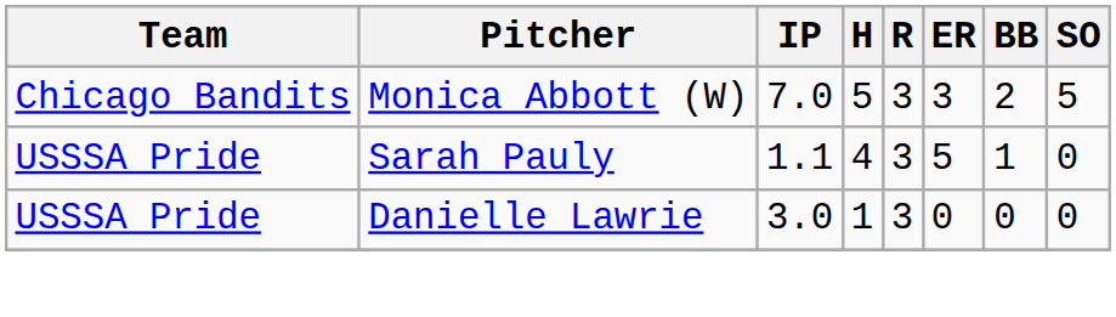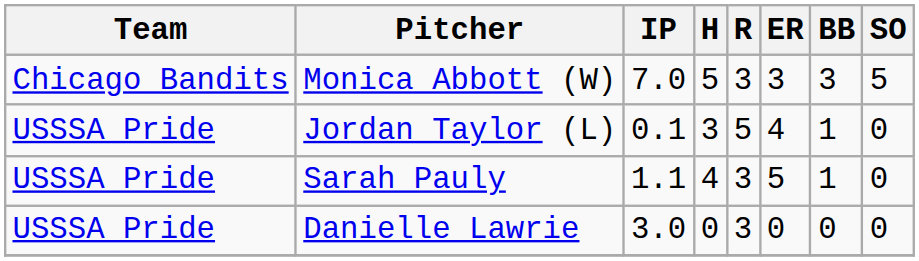Monica Abbott (W) | BB: 2 -> 3
+ row: USSSA Pride | Jordan Taylor (L) | 0.1 | 3 | 5 | 4 | 1 | 0
Danielle Lawrie | H: 1 -> 0
